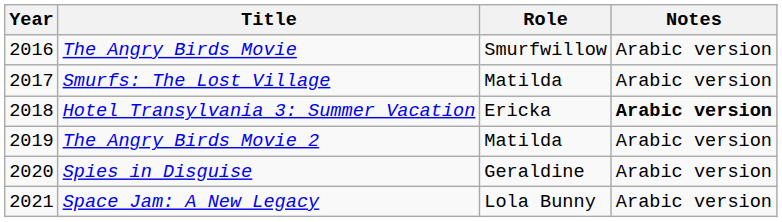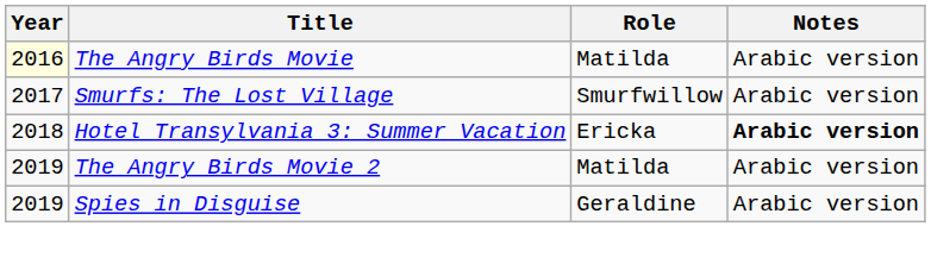The Angry Birds Movie | Year: no background -> lightyellow background
The Angry Birds Movie | Role: Smurfwillow -> Matilda
Smurfs: The Lost Village | Role: Matilda -> Smurfwillow
Spies in Disguise | Year: 2020 -> 2019
- row: 2021 | Space Jam: A New Legacy | Lola Bunny | Arabic version
